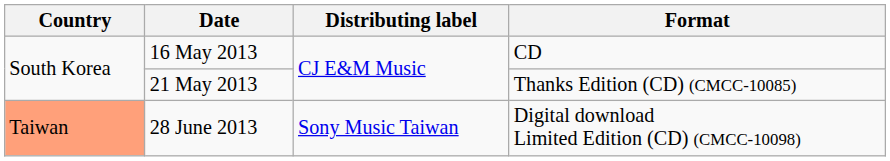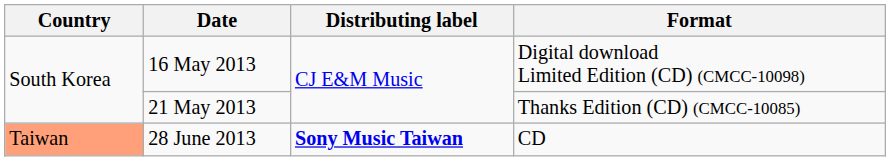16 May 2013 | Format: CD -> Digital download Limited Edition (CD) (CMCC-10098)
28 June 2013 | Distributing label: normal -> bold
28 June 2013 | Format: Digital download Limited Edition (CD) (CMCC-10098) -> CD
